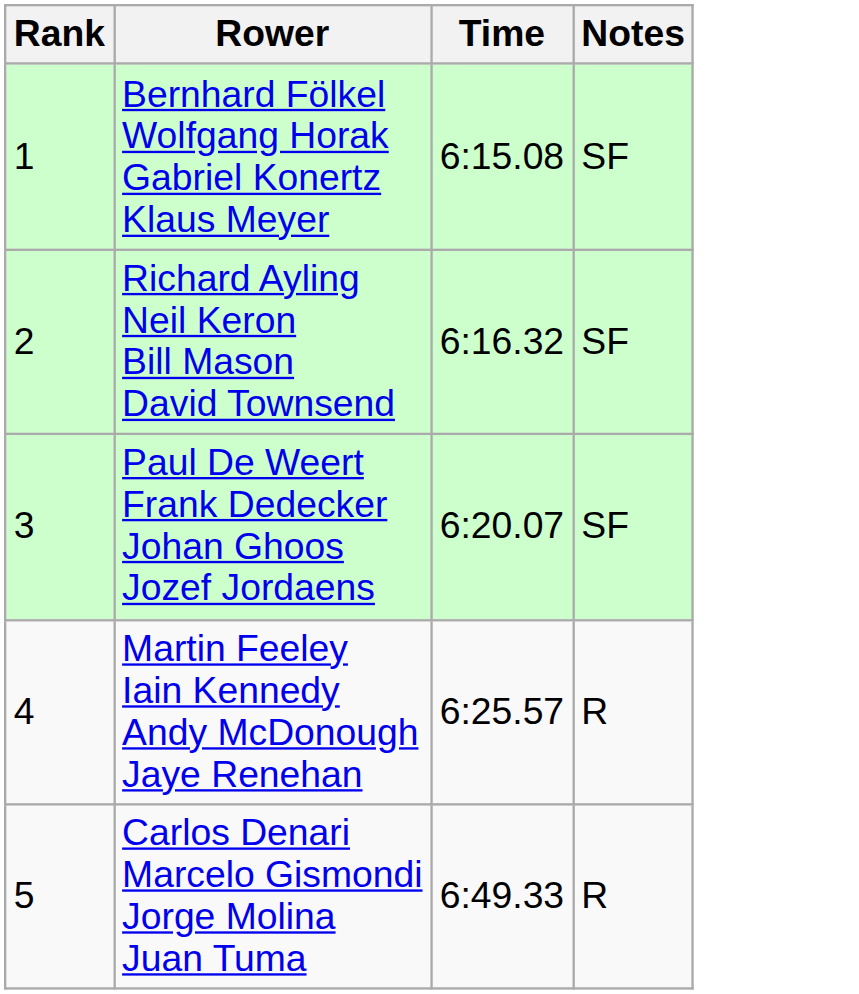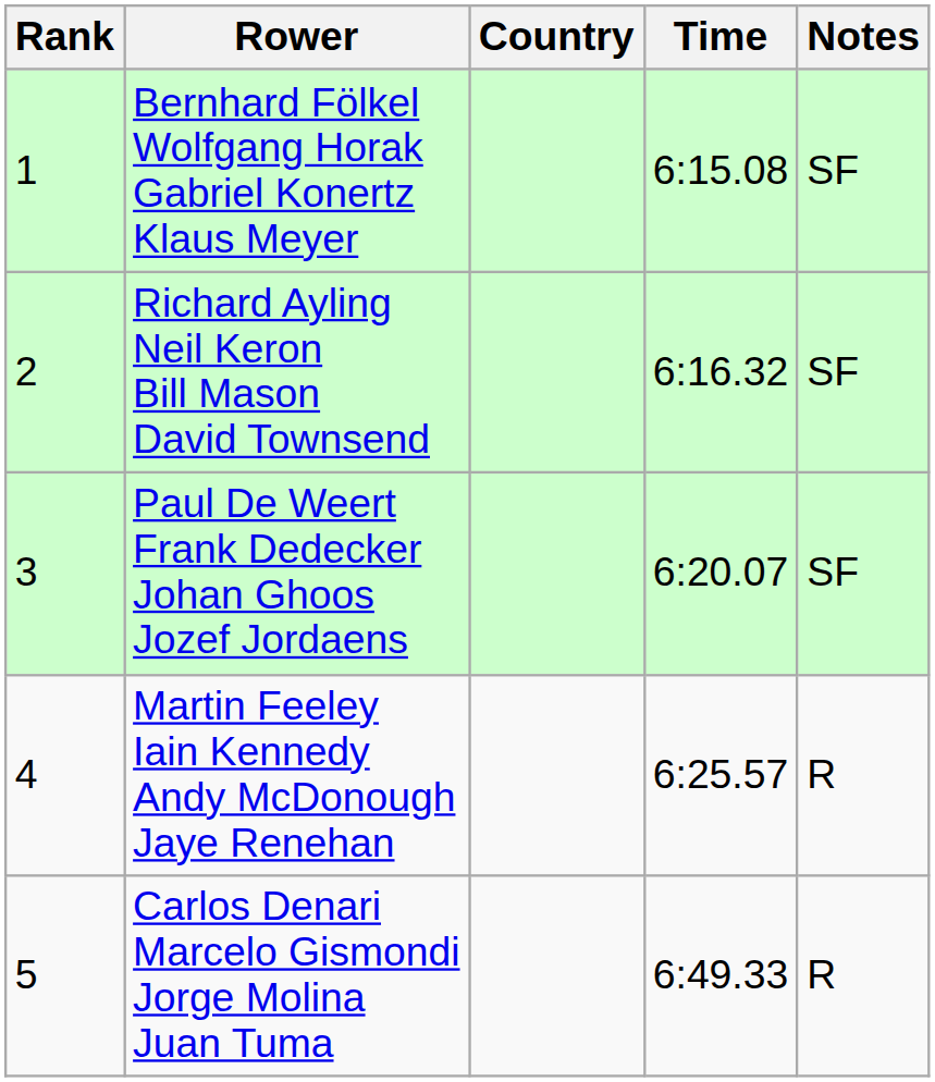+ column: Country
